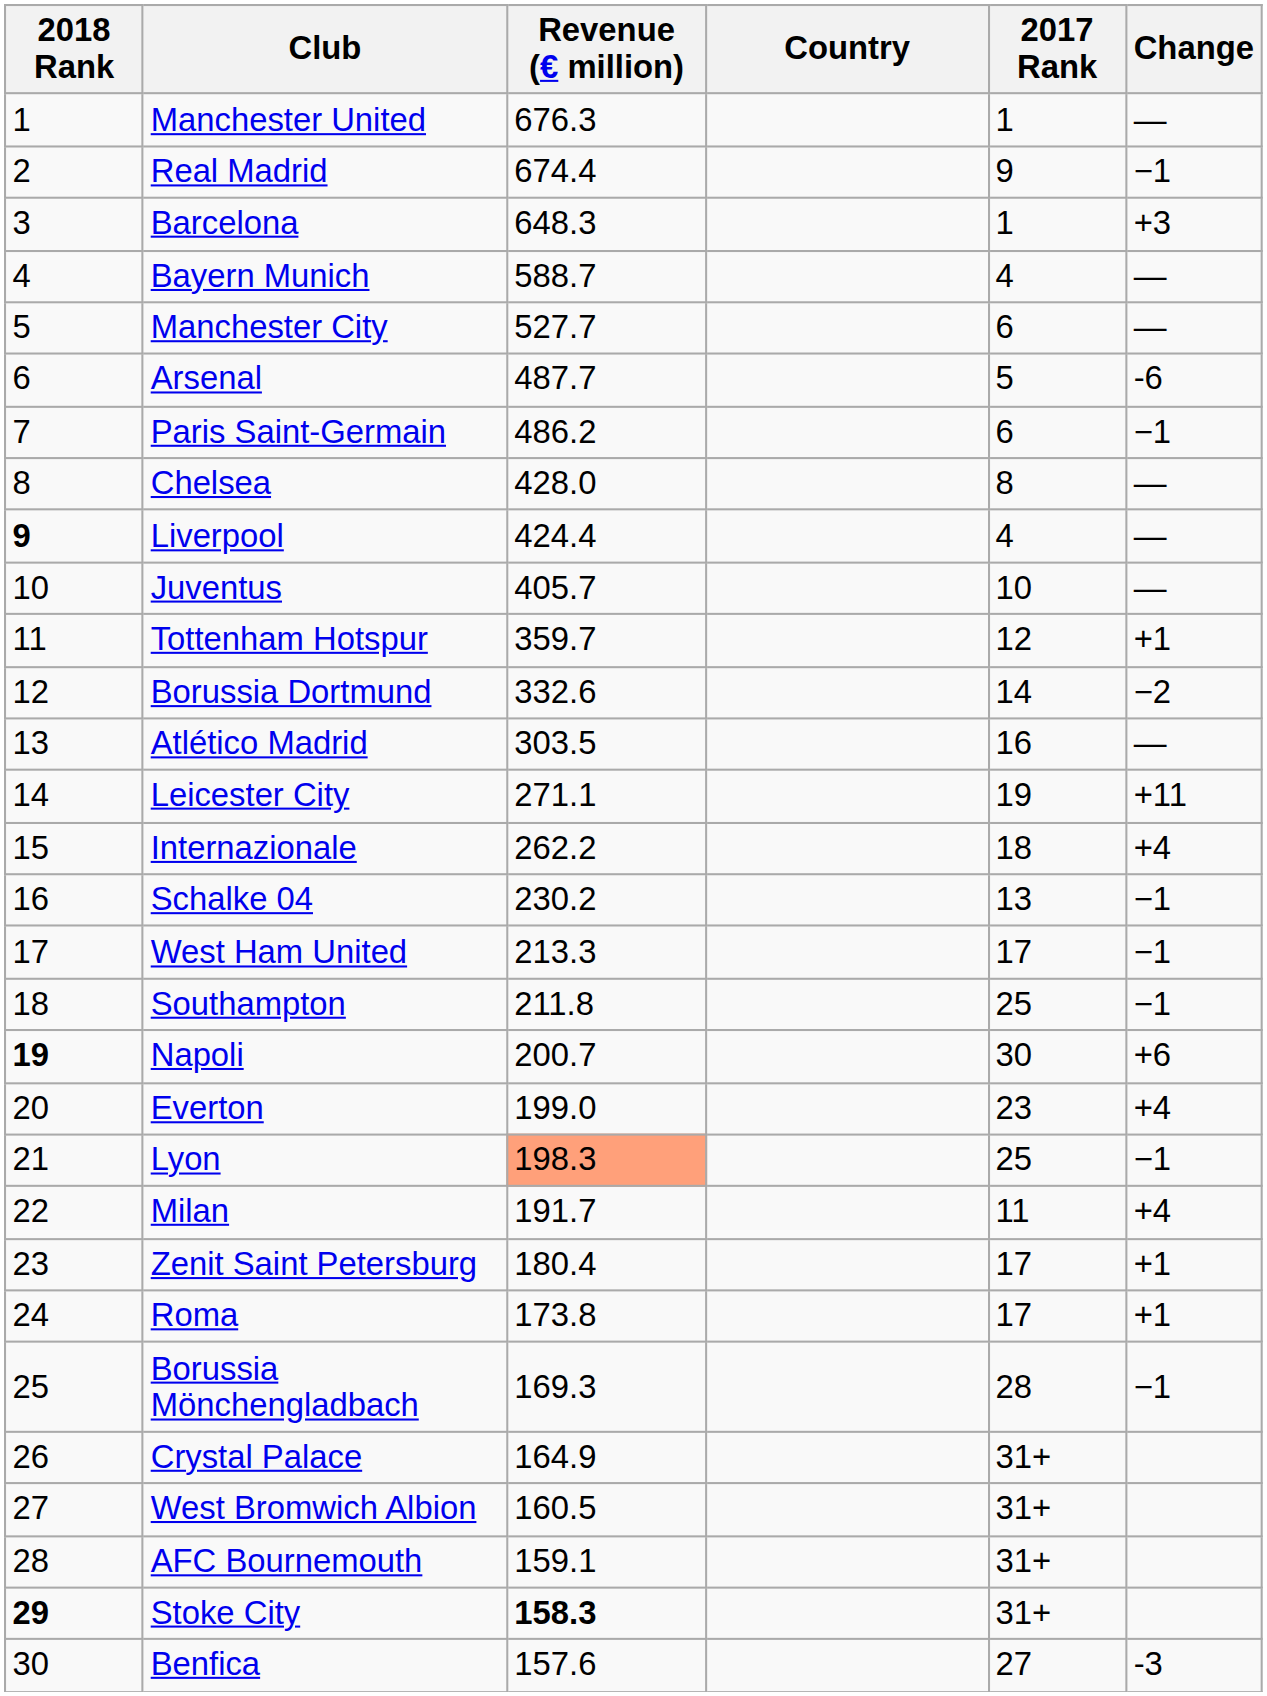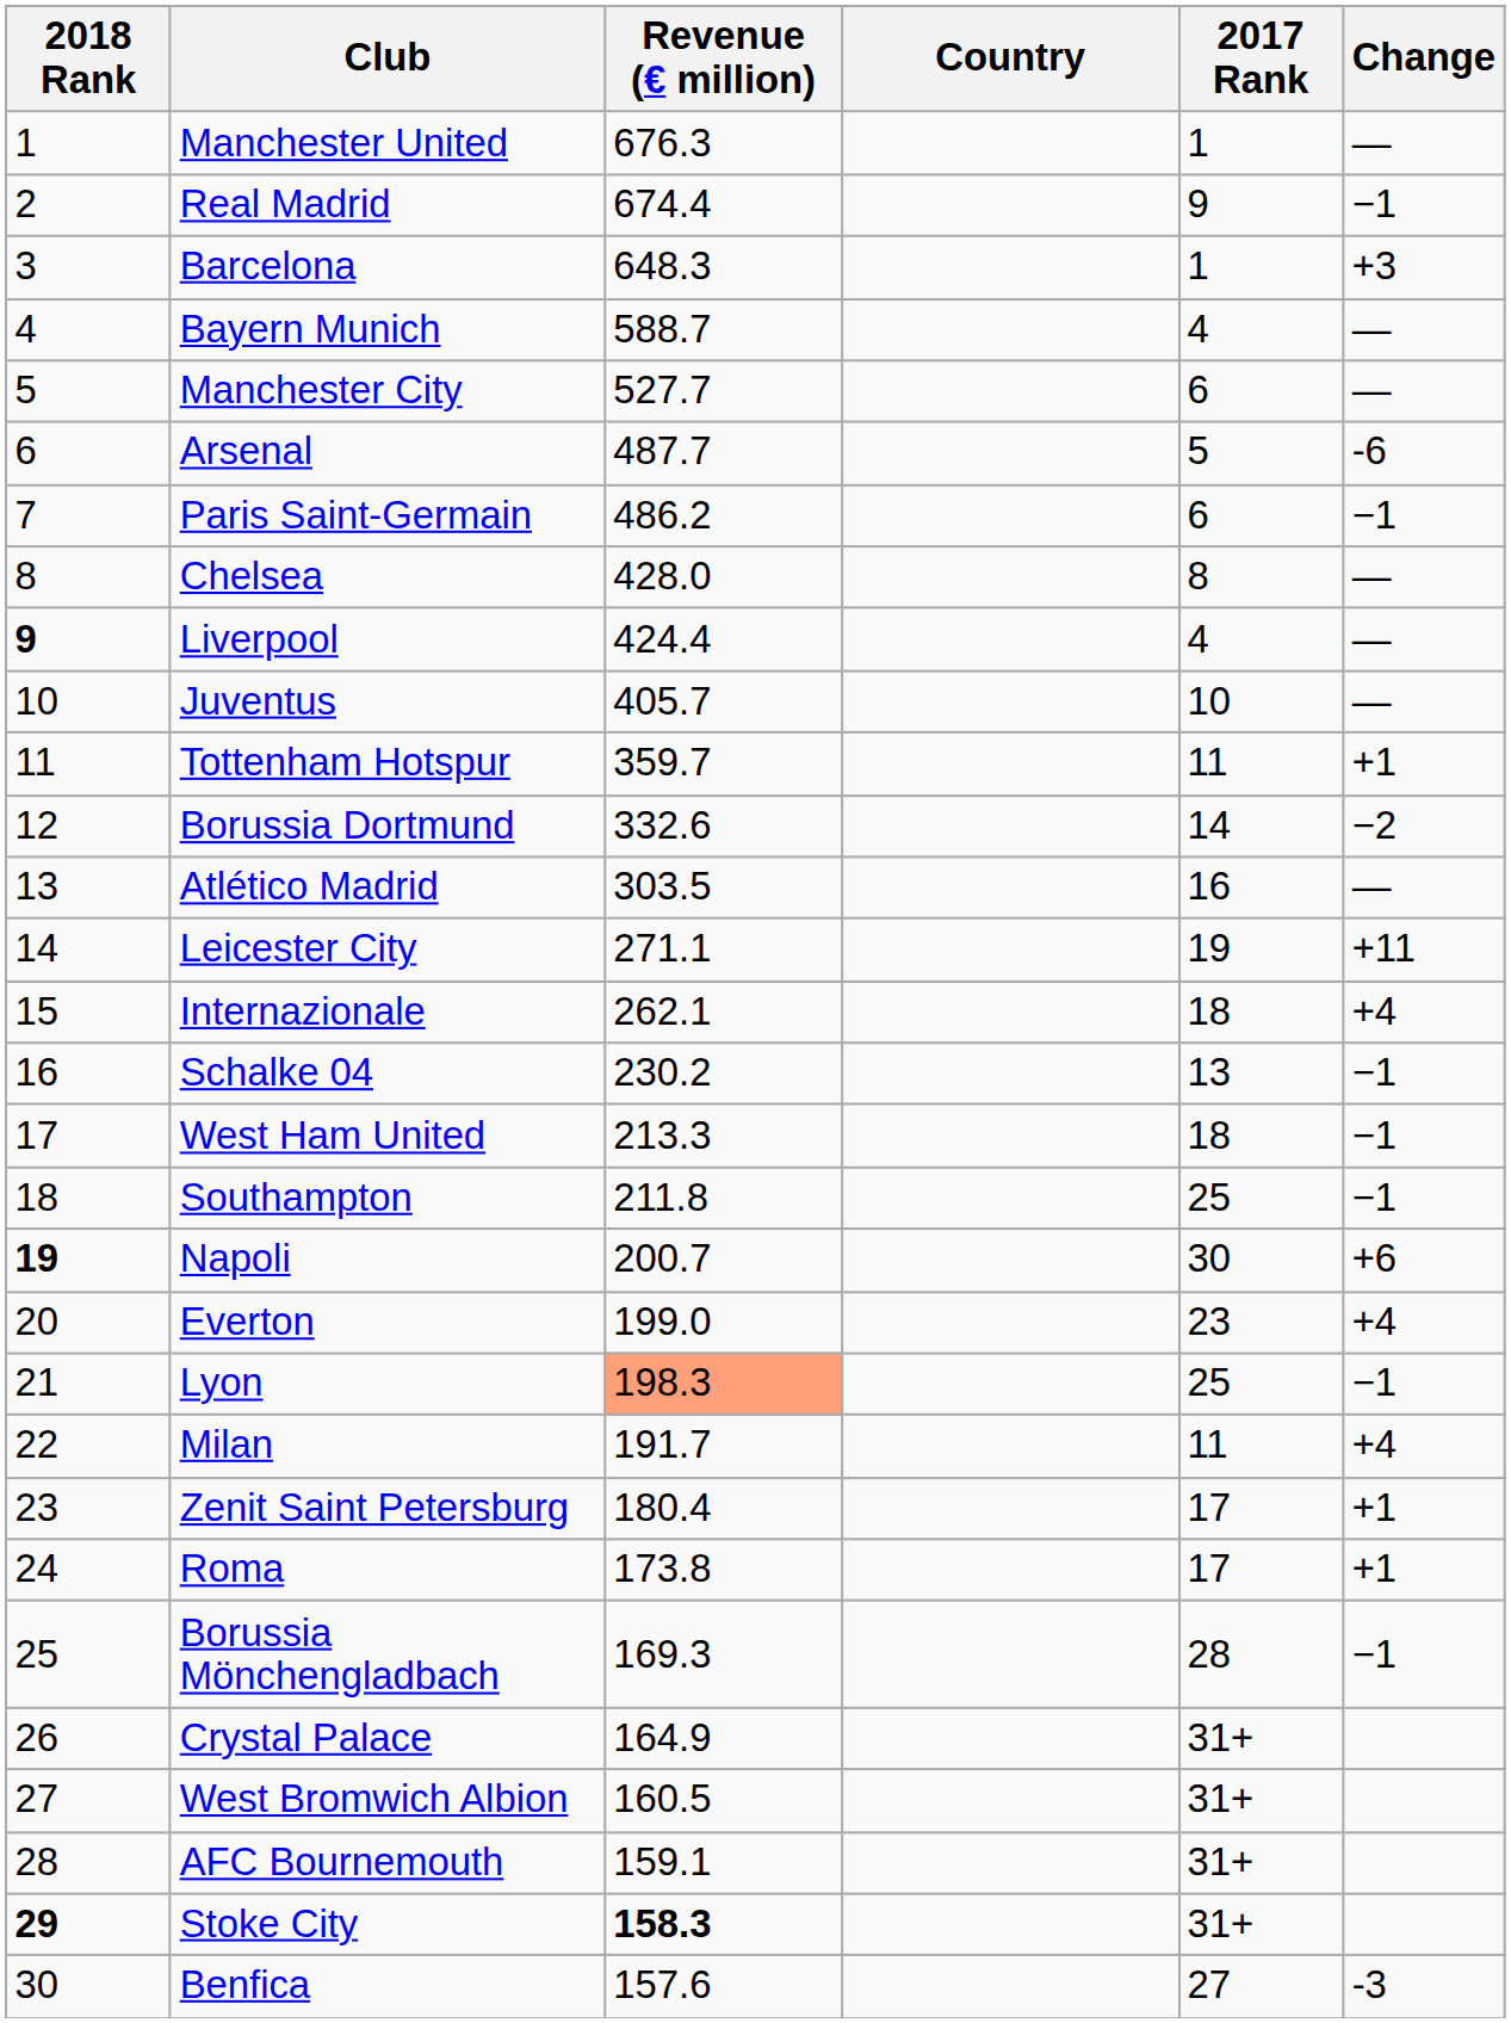Tottenham Hotspur | 2017 Rank: 12 -> 11
Internazionale | Revenue (€ million): 262.2 -> 262.1
West Ham United | 2017 Rank: 17 -> 18
